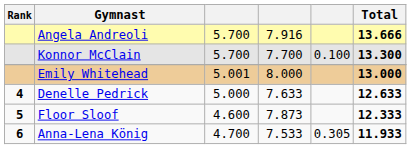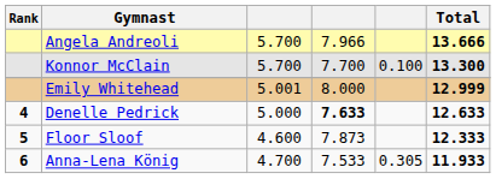Angela Andreoli | column 4: 7.916 -> 7.966
Emily Whitehead | Total: 13.000 -> 12.999
Denelle Pedrick | column 4: normal -> bold
